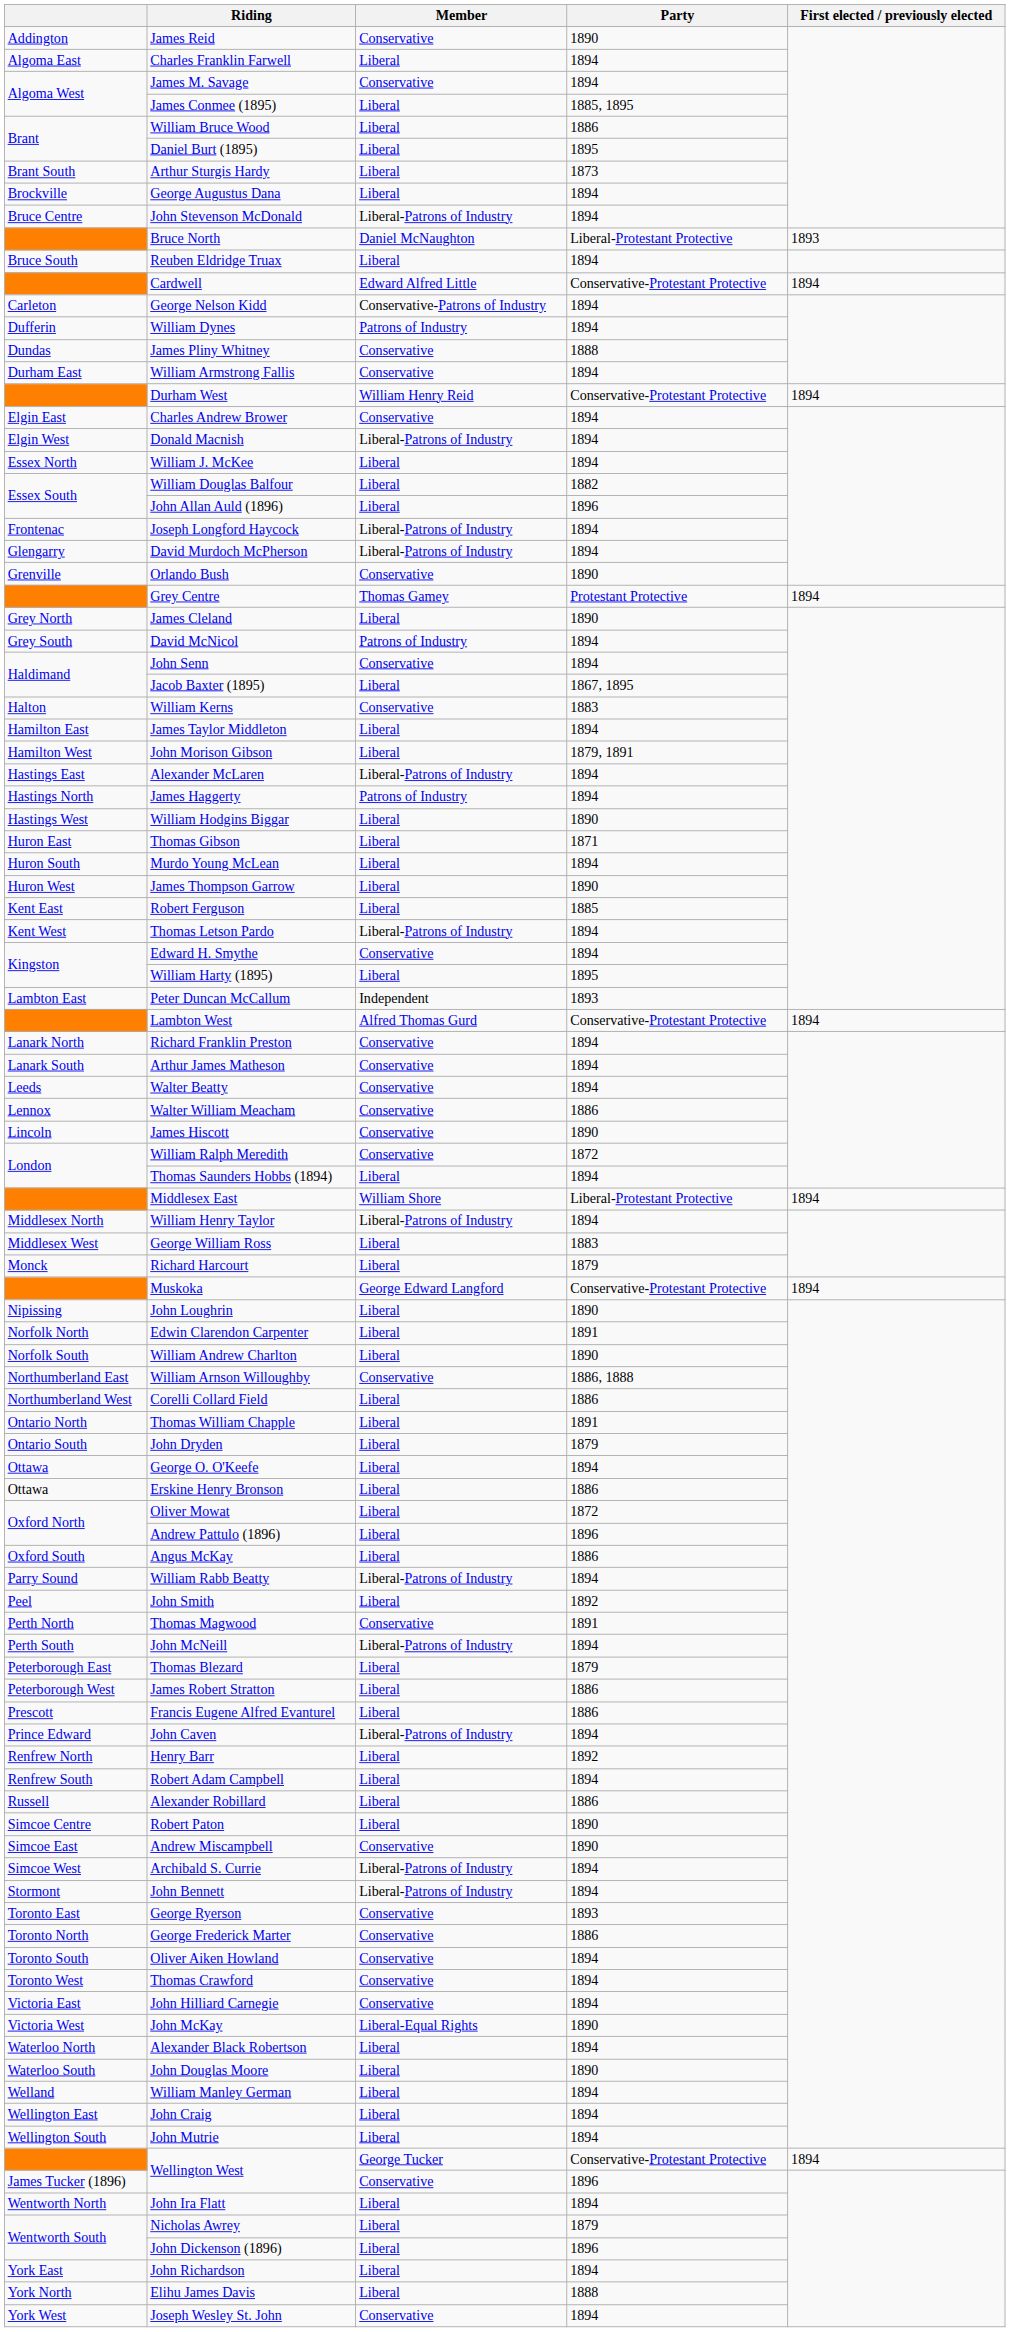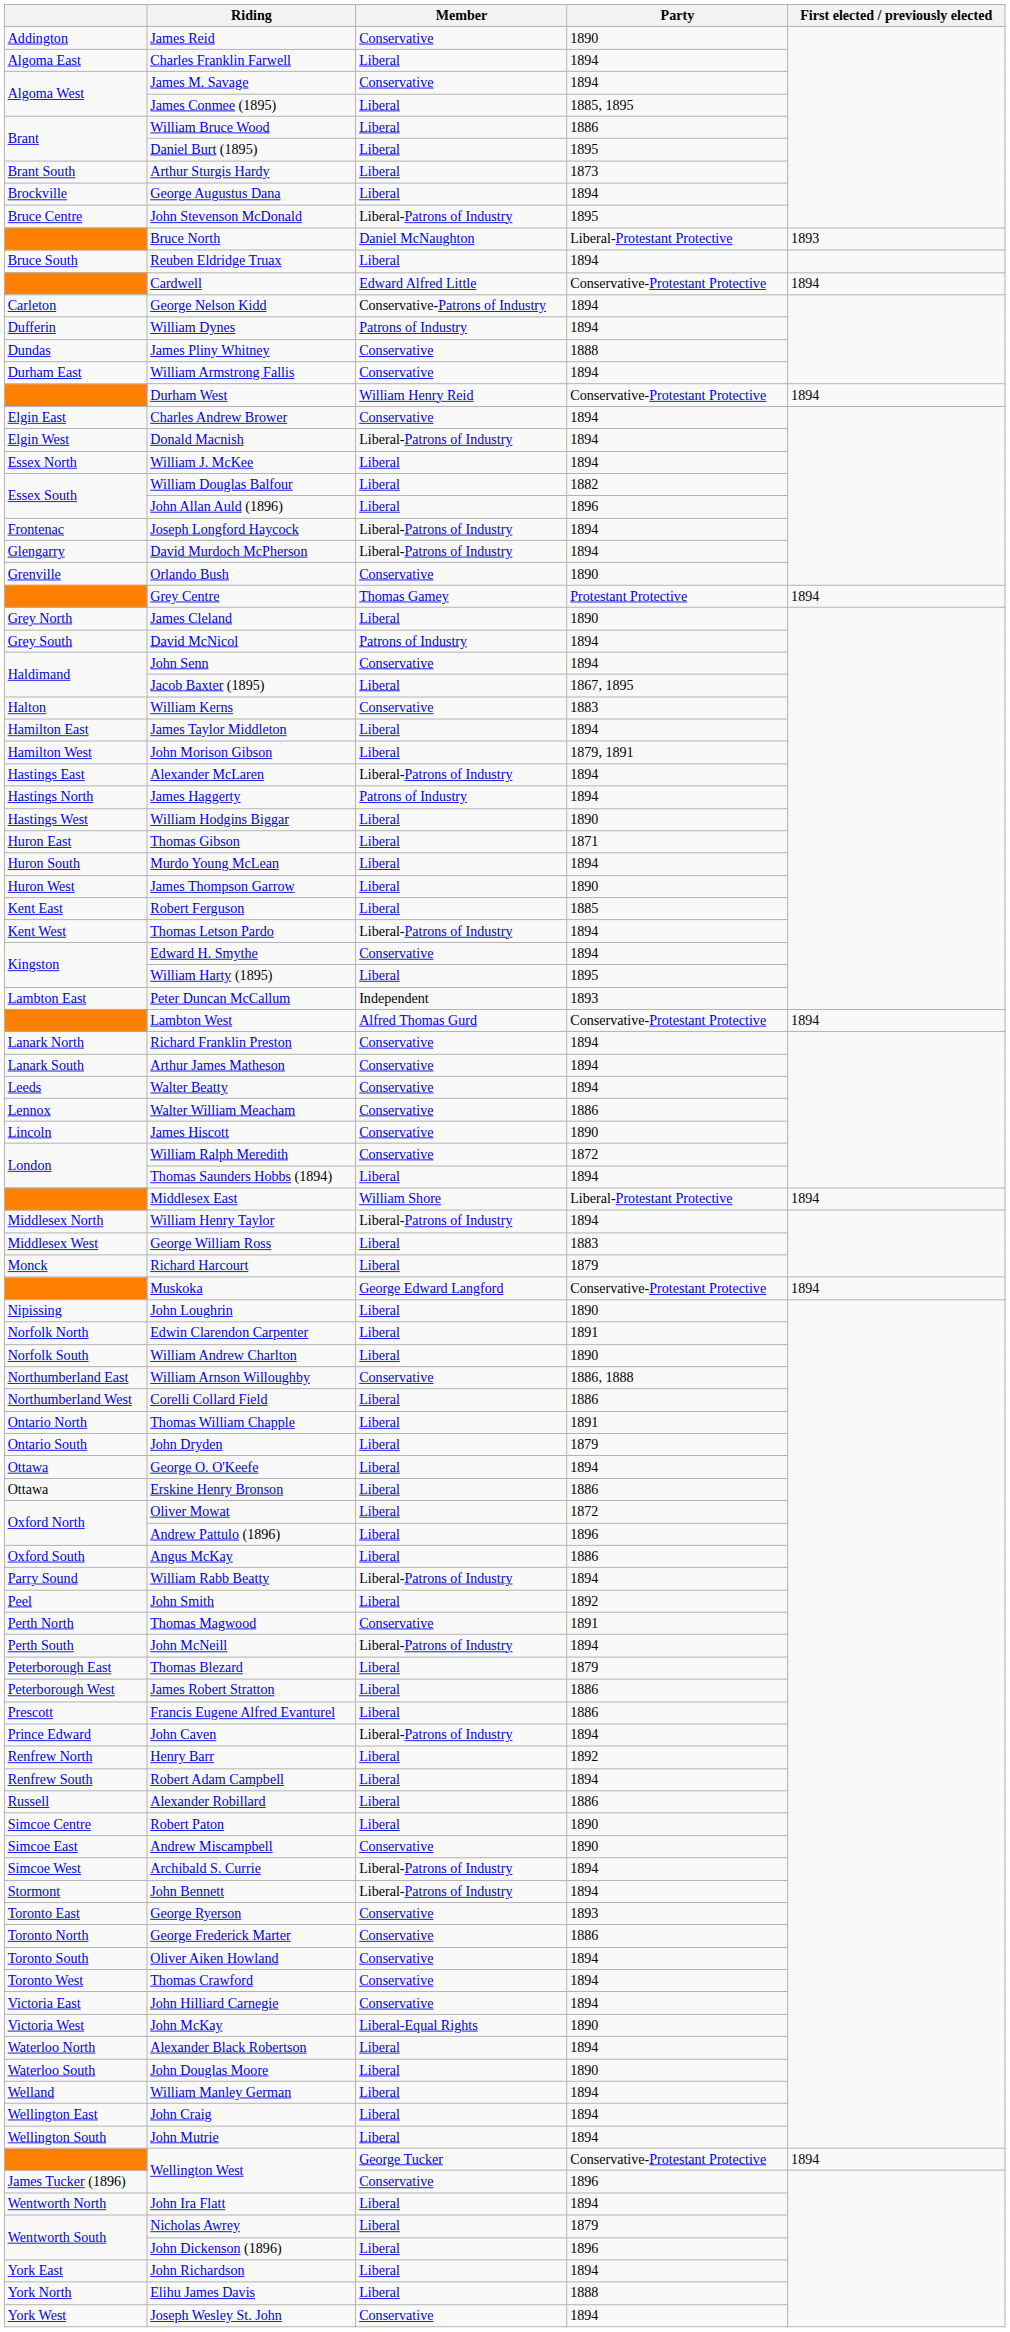John Stevenson McDonald | Party: 1894 -> 1895
